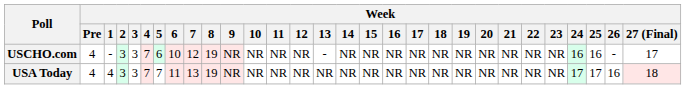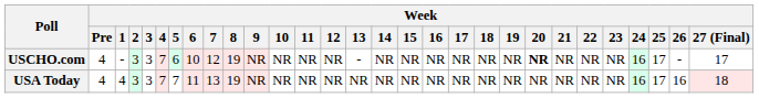USCHO.com | Week / 20: normal -> bold
USCHO.com | Week / 25: 16 -> 17
USA Today | Week / 24: 17 -> 16
